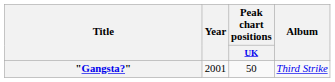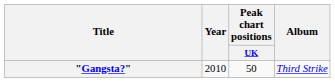"Gangsta?" | Year: 2001 -> 2010
